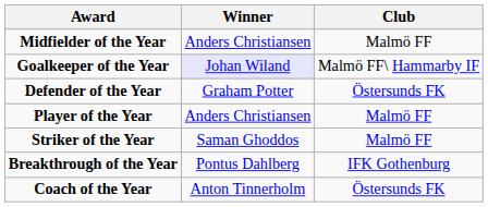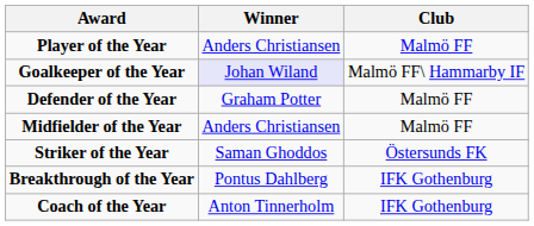rows swapped: Player of the Year <-> Midfielder of the Year
Defender of the Year | Club: Östersunds FK -> Malmö FF
Striker of the Year | Club: Malmö FF -> Östersunds FK
Coach of the Year | Club: Östersunds FK -> IFK Gothenburg
